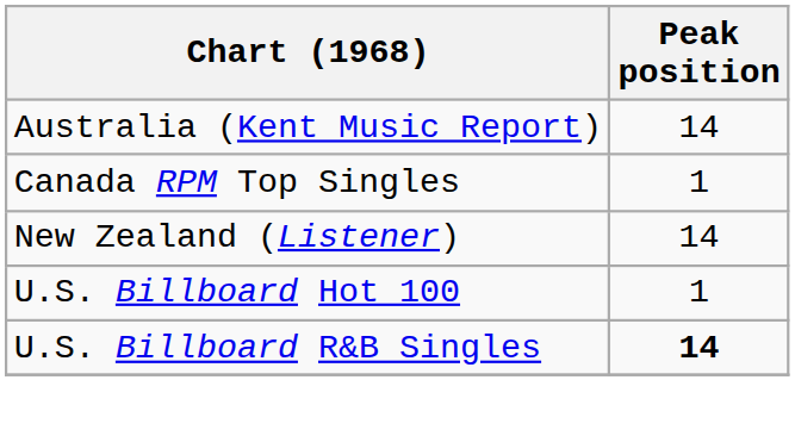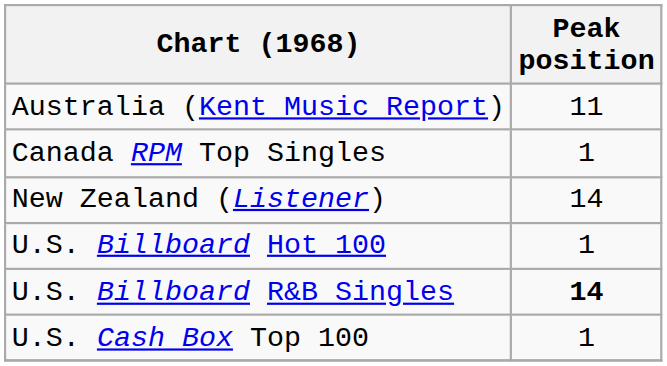Australia (Kent Music Report) | Peak position: 14 -> 11
+ row: U.S. Cash Box Top 100 | 1
